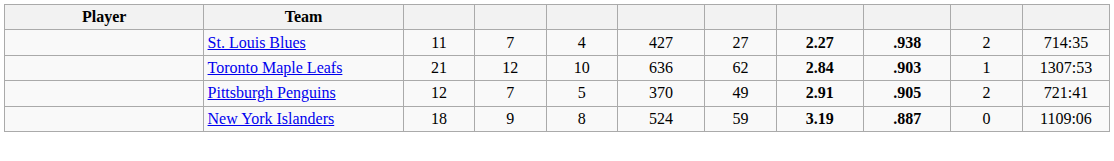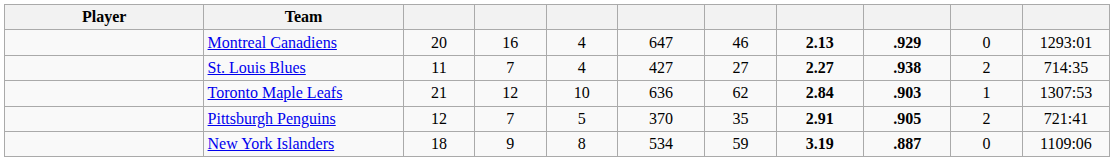+ row: Montreal Canadiens | 20 | 16 | 4 | 647 | 46 | 2.13 | .929 | 0 | 1293:01
Pittsburgh Penguins | column 7: 49 -> 35
New York Islanders | column 6: 524 -> 534
